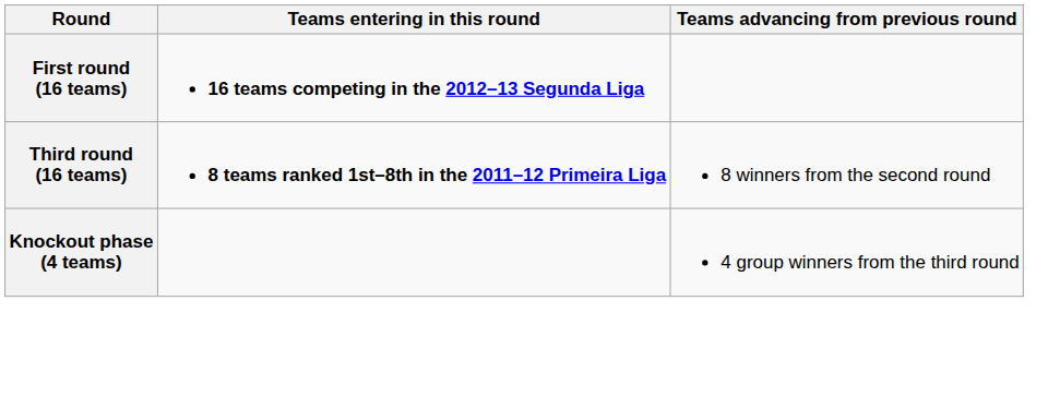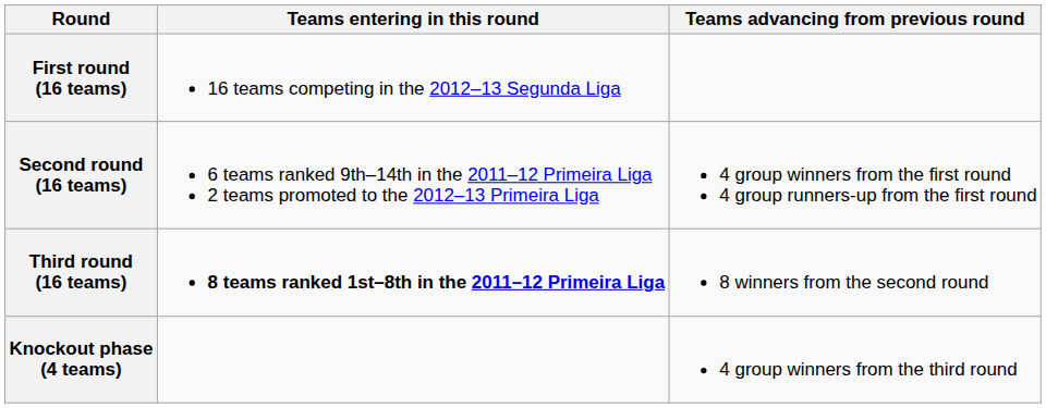First round (16 teams) | Teams entering in this round: bold -> normal
+ row: Second round (16 teams) | 6 teams ranked 9th–14th in the 2011–12 Primeira Liga 2 teams promoted to the 2012–13 Primeira Liga | 4 group winners from the first round 4 group runners-up from the first round
